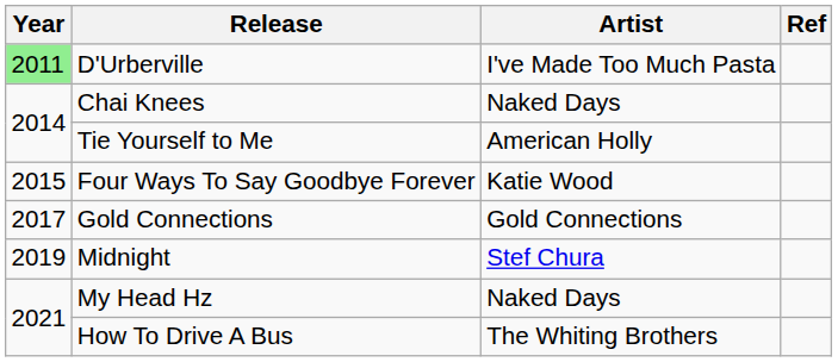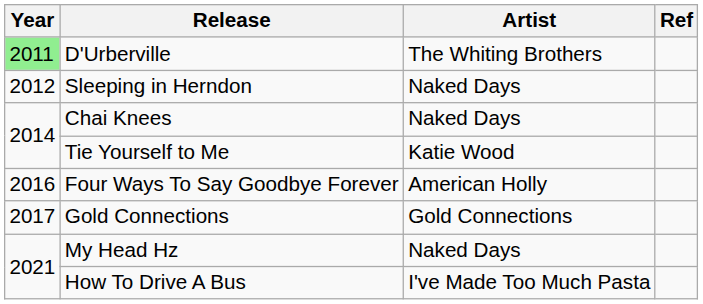D'Urberville | Artist: I've Made Too Much Pasta -> The Whiting Brothers
+ row: 2012 | Sleeping in Herndon | Naked Days
Tie Yourself to Me | Artist: American Holly -> Katie Wood
Four Ways To Say Goodbye Forever | Year: 2015 -> 2016
Four Ways To Say Goodbye Forever | Artist: Katie Wood -> American Holly
- row: 2019 | Midnight | Stef Chura
How To Drive A Bus | Artist: The Whiting Brothers -> I've Made Too Much Pasta
